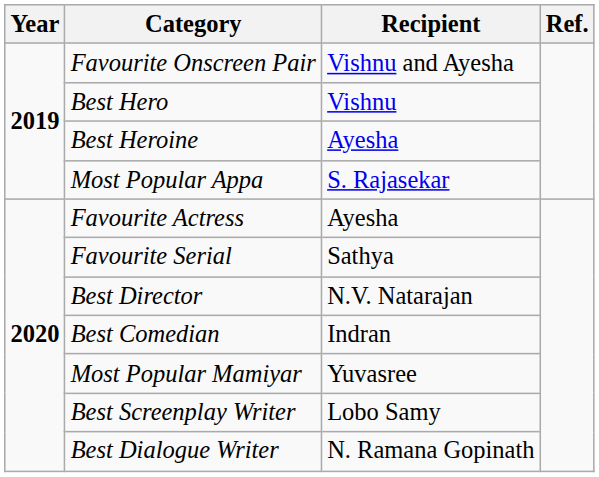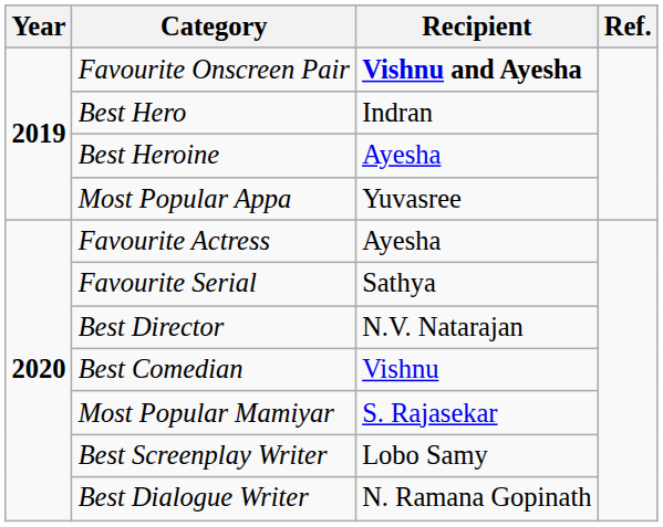Favourite Onscreen Pair | Recipient: normal -> bold
Best Hero | Recipient: Vishnu -> Indran
Most Popular Appa | Recipient: S. Rajasekar -> Yuvasree
Best Comedian | Recipient: Indran -> Vishnu
Most Popular Mamiyar | Recipient: Yuvasree -> S. Rajasekar
